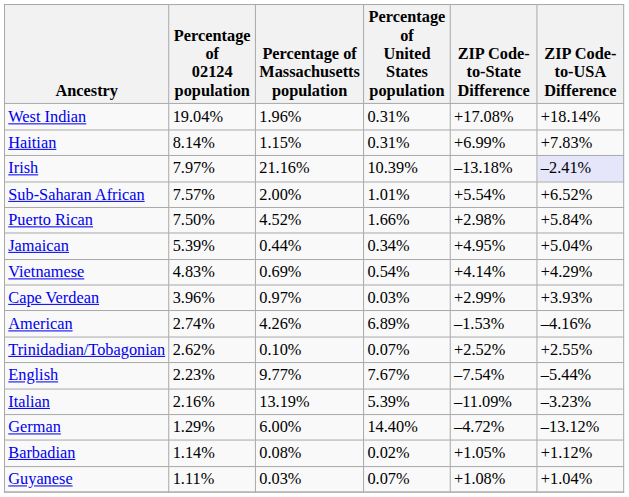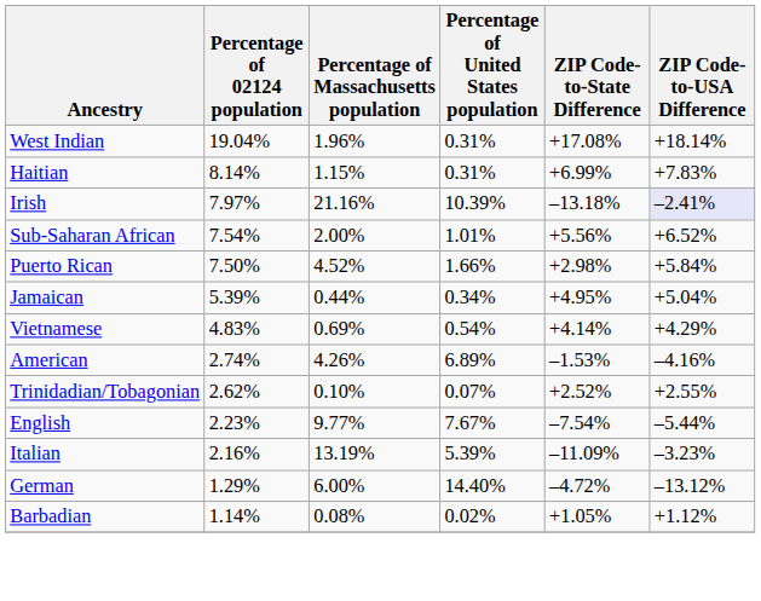Sub-Saharan African | Percentage of 02124 population: 7.57% -> 7.54%
Sub-Saharan African | ZIP Code-to-State Difference: +5.54% -> +5.56%
- row: Cape Verdean | 3.96% | 0.97% | 0.03% | +2.99% | +3.93%
- row: Guyanese | 1.11% | 0.03% | 0.07% | +1.08% | +1.04%
